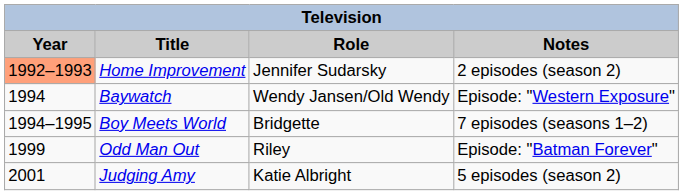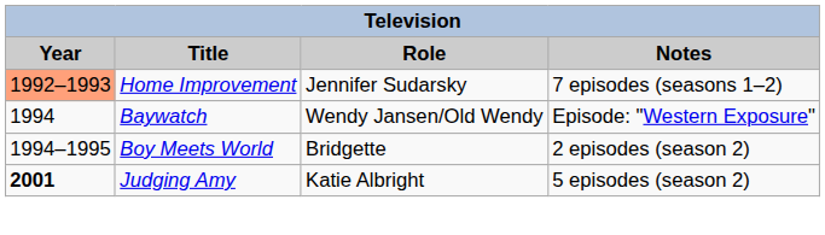Home Improvement | Notes: 2 episodes (season 2) -> 7 episodes (seasons 1–2)
Boy Meets World | Notes: 7 episodes (seasons 1–2) -> 2 episodes (season 2)
- row: 1999 | Odd Man Out | Riley | Episode: "Batman Forever"
Judging Amy | Year: normal -> bold
